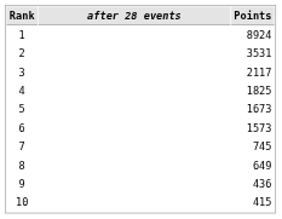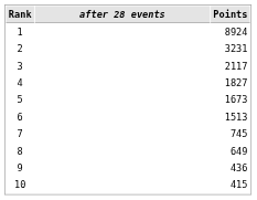2 | Points: 3531 -> 3231
4 | Points: 1825 -> 1827
6 | Points: 1573 -> 1513
